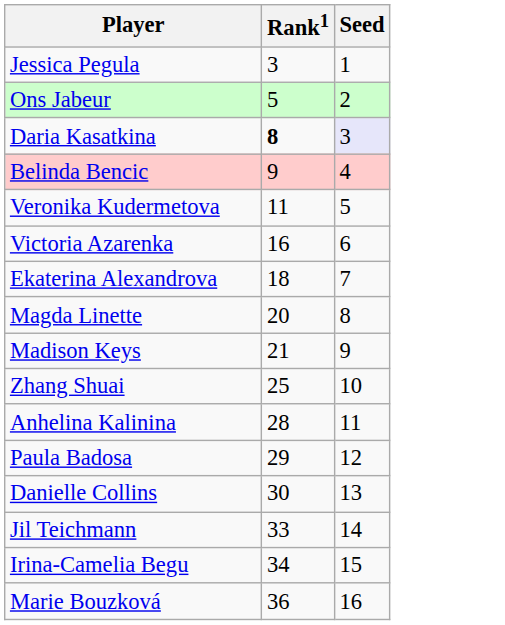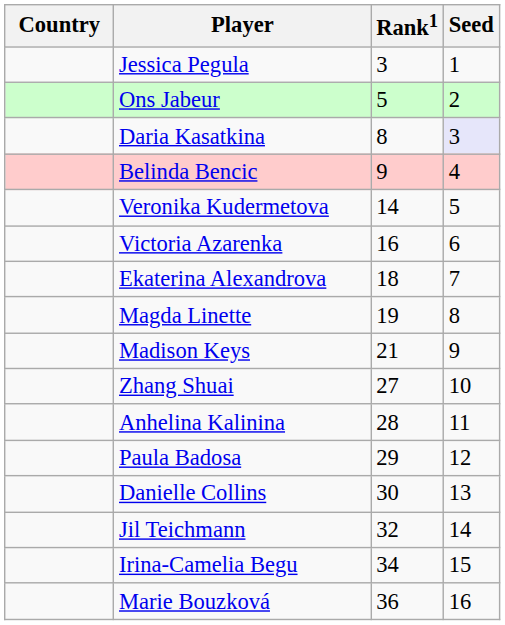+ column: Country
Daria Kasatkina | Rank1: bold -> normal
Veronika Kudermetova | Rank1: 11 -> 14
Magda Linette | Rank1: 20 -> 19
Zhang Shuai | Rank1: 25 -> 27
Jil Teichmann | Rank1: 33 -> 32
